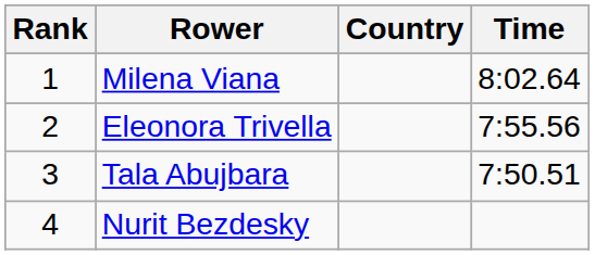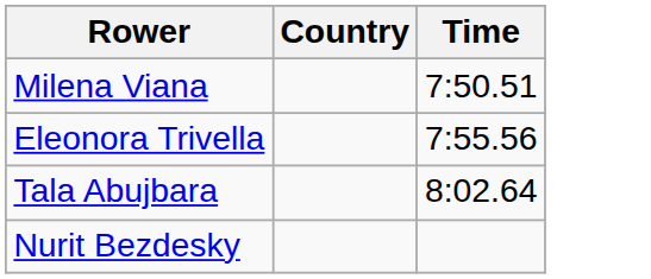- column: Rank | 1 | 2 | 3 | 4
Milena Viana | Time: 8:02.64 -> 7:50.51
Tala Abujbara | Time: 7:50.51 -> 8:02.64
